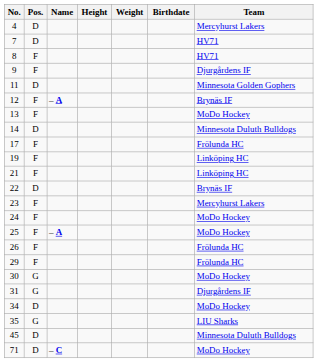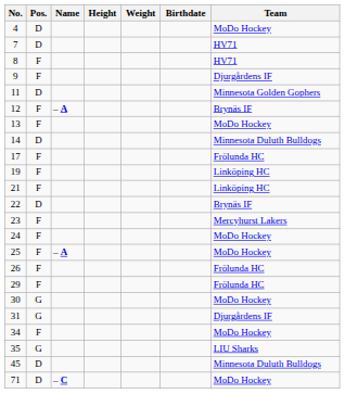4 | Team: Mercyhurst Lakers -> MoDo Hockey
34 | Pos.: D -> F
